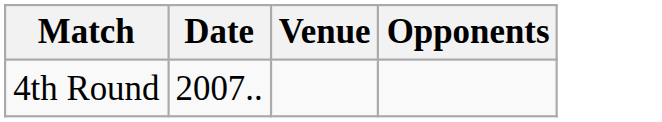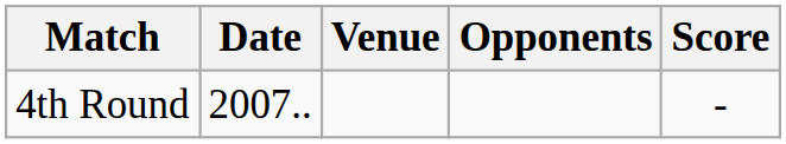+ column: Score | -
